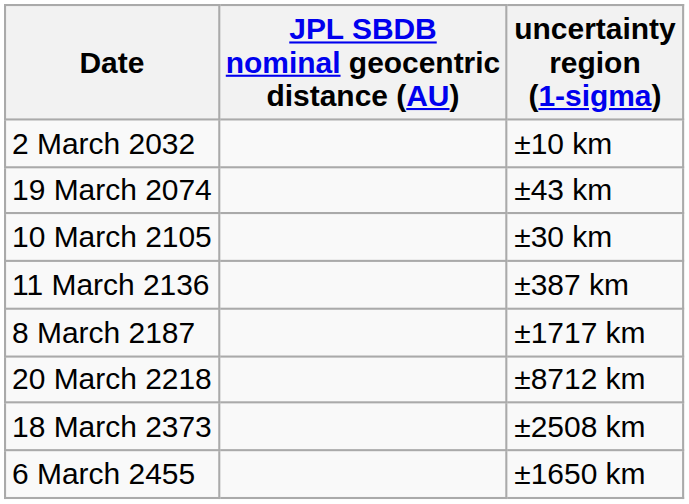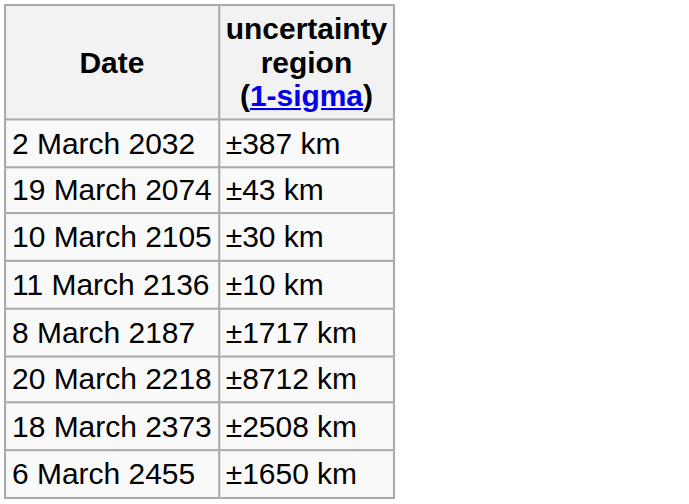- column: JPL SBDB nominal geocentric distance (AU)
2 March 2032 | uncertainty region (1-sigma): ±10 km -> ±387 km
11 March 2136 | uncertainty region (1-sigma): ±387 km -> ±10 km
